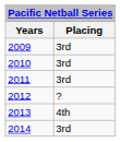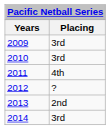2011 | Placing: 3rd -> 4th
2013 | Placing: 4th -> 2nd
